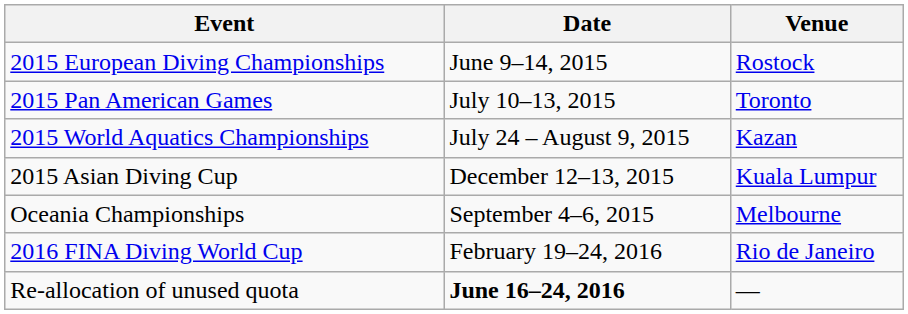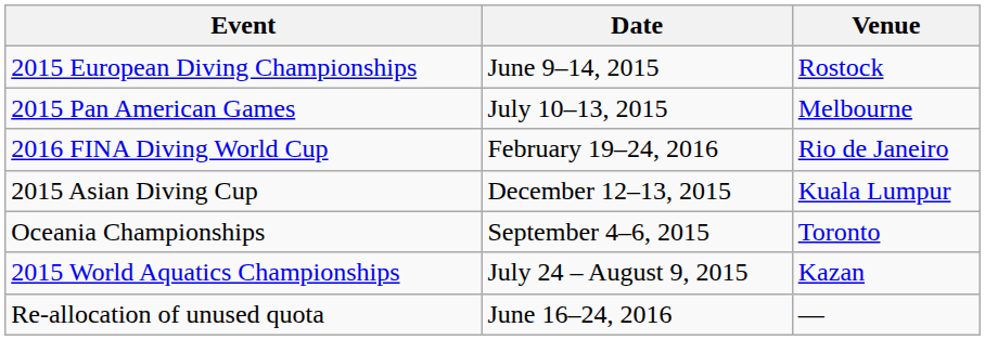2015 Pan American Games | Venue: Toronto -> Melbourne
rows swapped: 2015 World Aquatics Championships <-> 2016 FINA Diving World Cup
Oceania Championships | Venue: Melbourne -> Toronto
Re-allocation of unused quota | Date: bold -> normal
